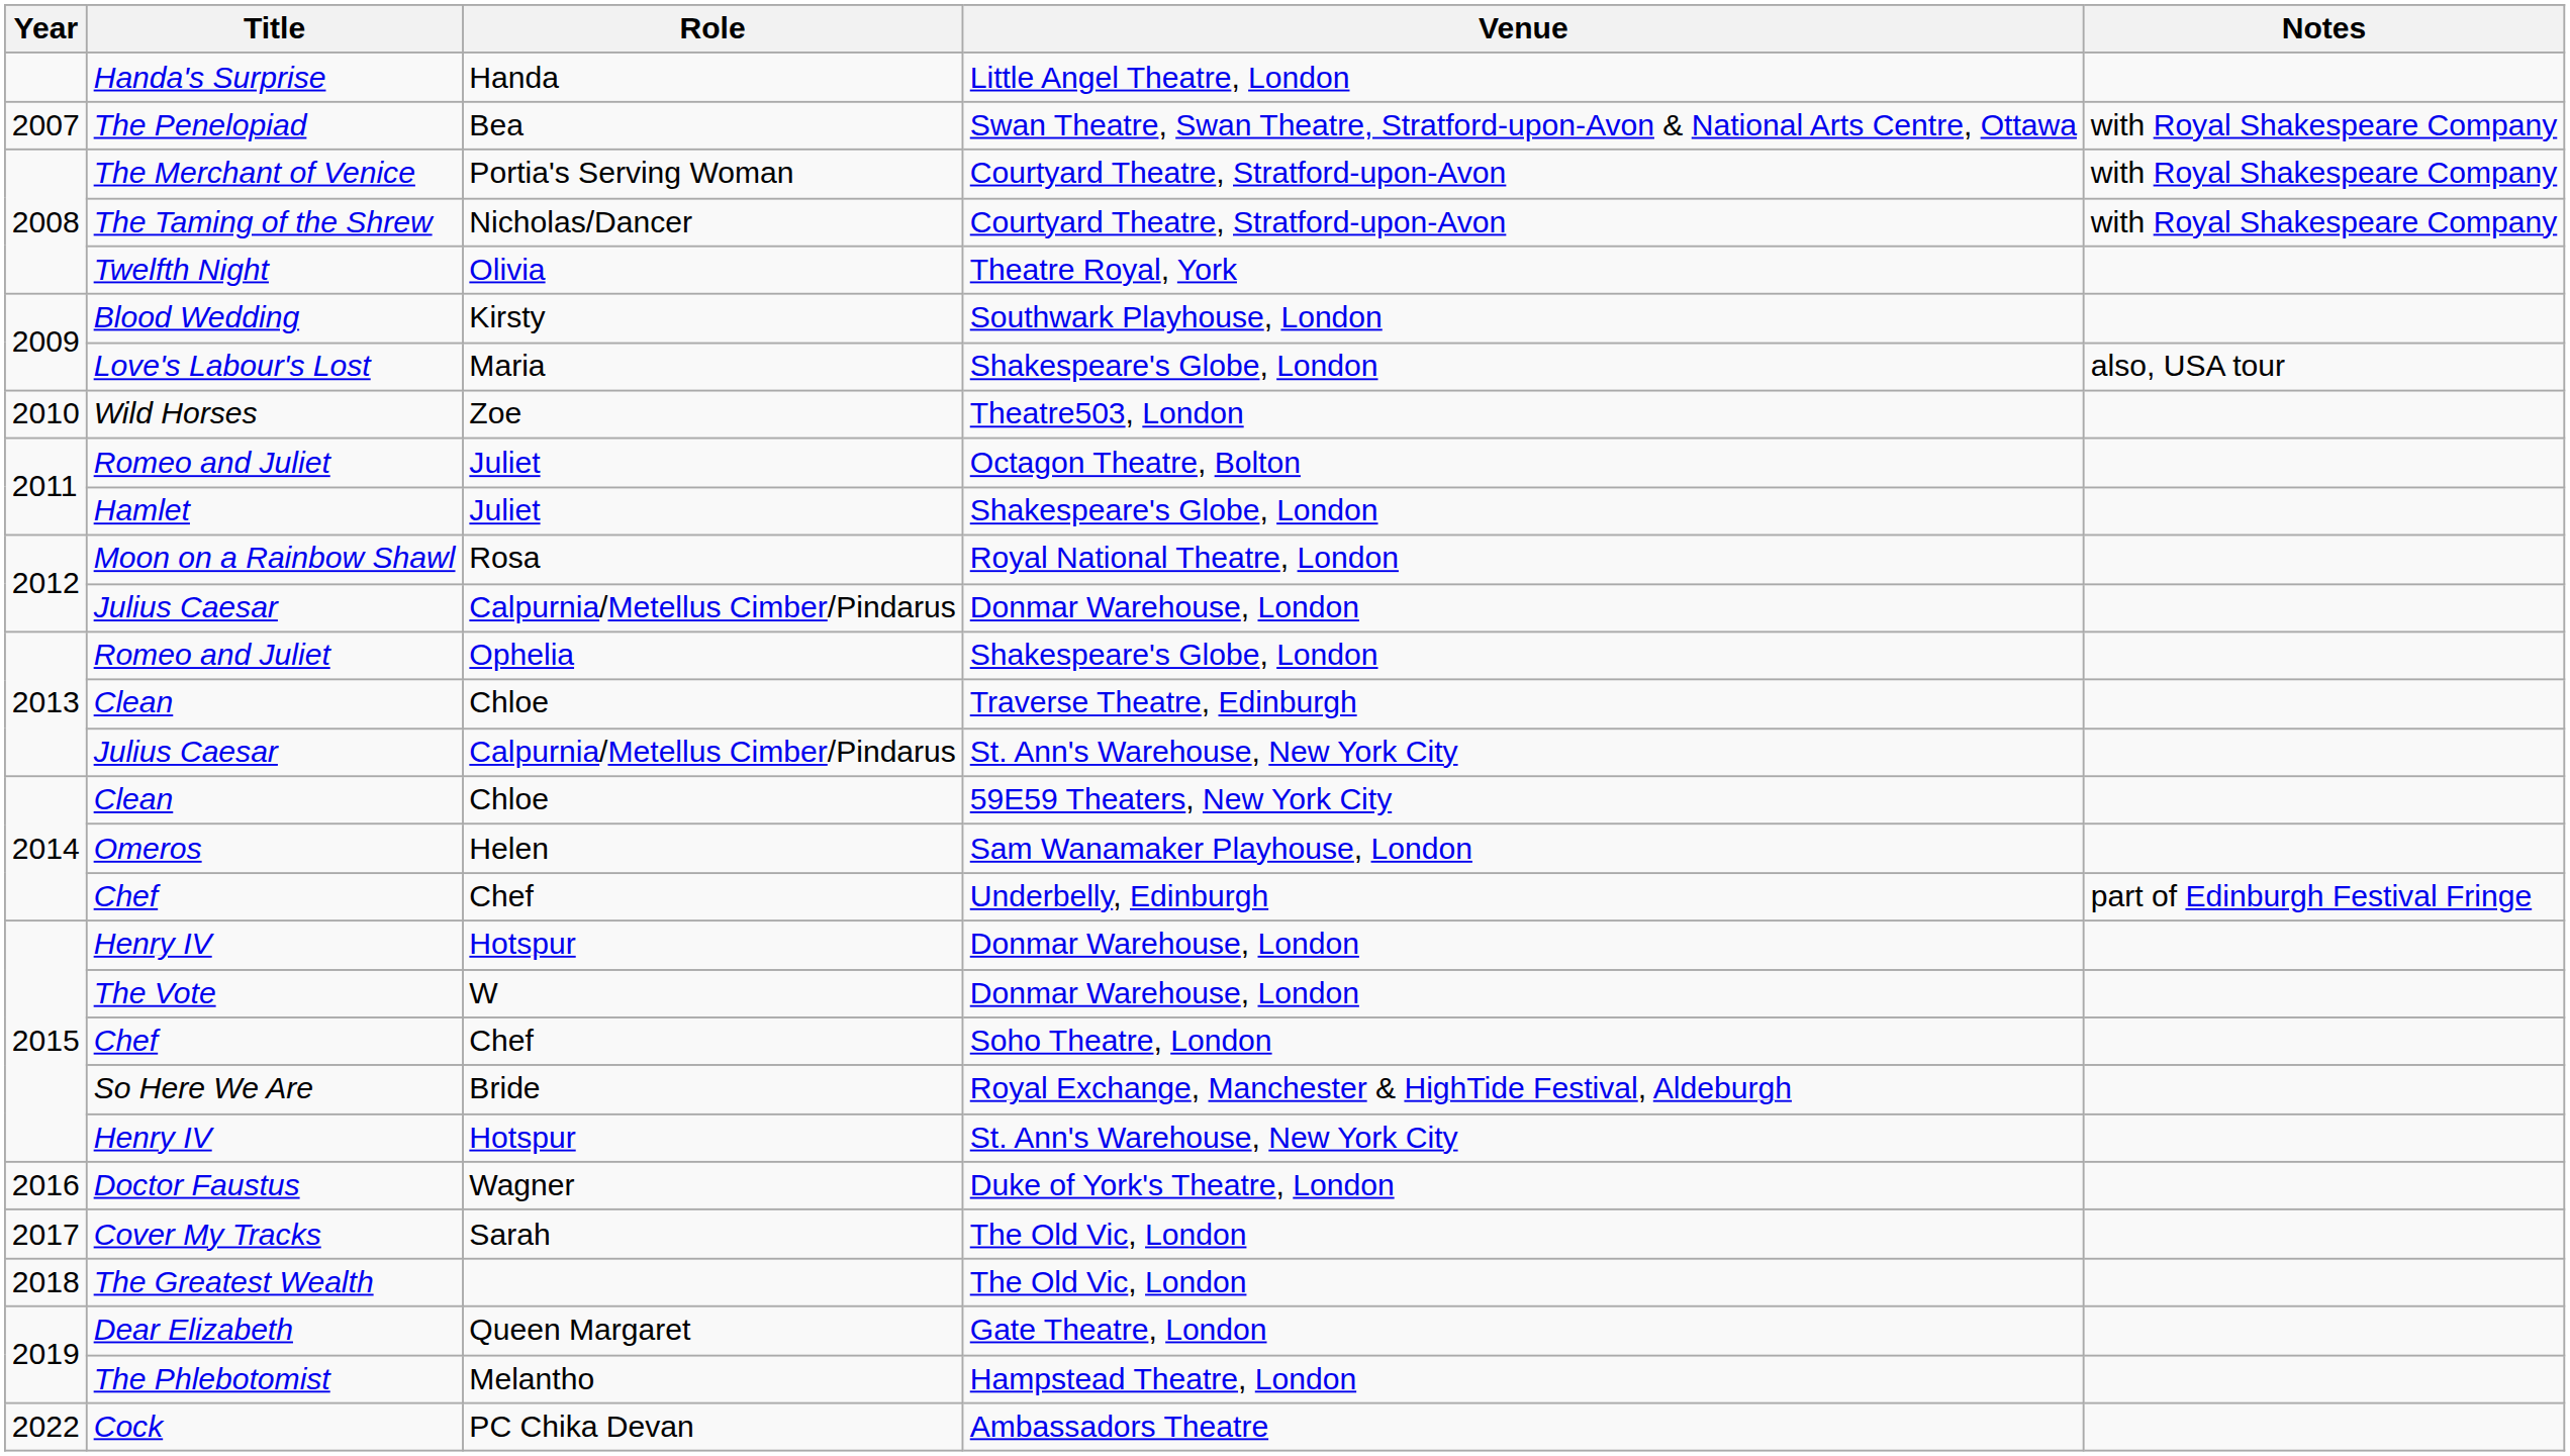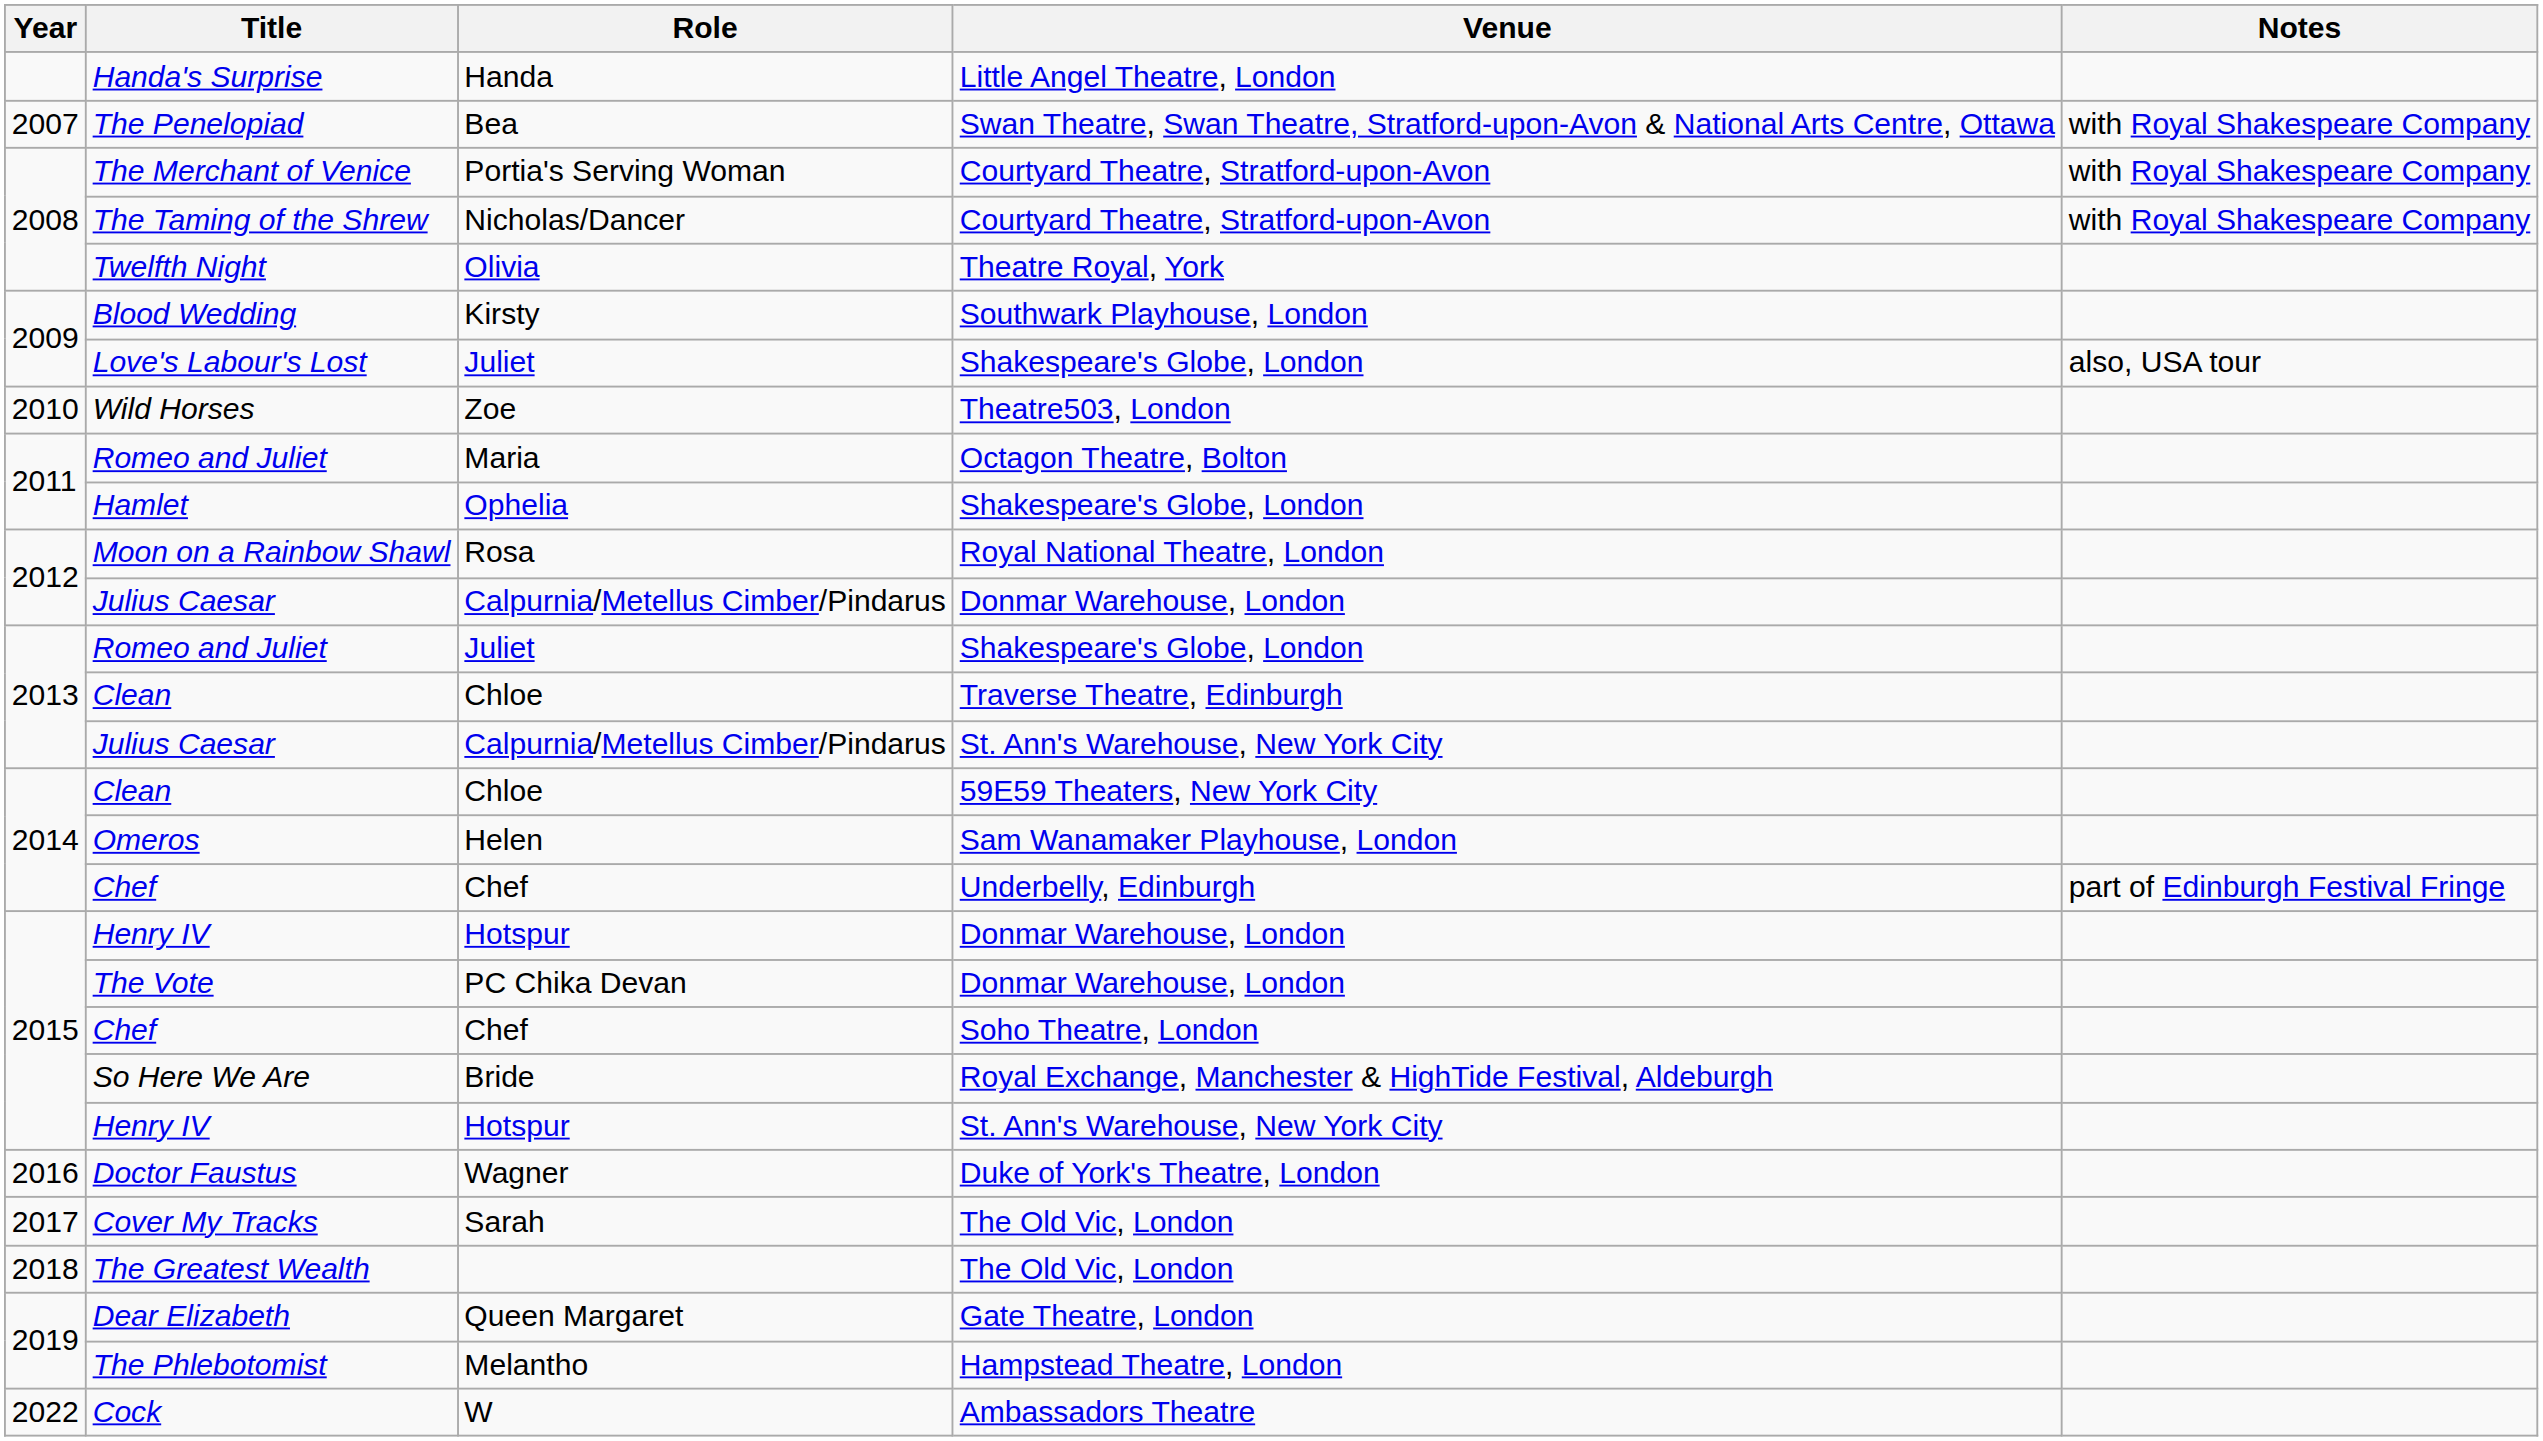Love's Labour's Lost | Role: Maria -> Juliet
Romeo and Juliet / Octagon Theatre, Bolton | Role: Juliet -> Maria
Hamlet | Role: Juliet -> Ophelia
Romeo and Juliet / Shakespeare's Globe, London | Role: Ophelia -> Juliet
The Vote | Role: W -> PC Chika Devan
Cock | Role: PC Chika Devan -> W
